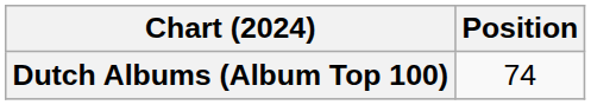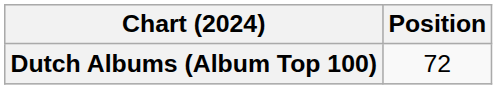Dutch Albums (Album Top 100) | Position: 74 -> 72
